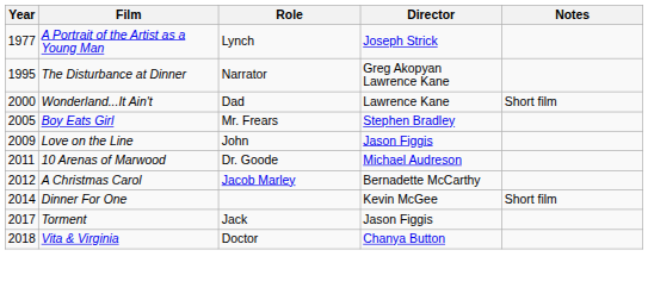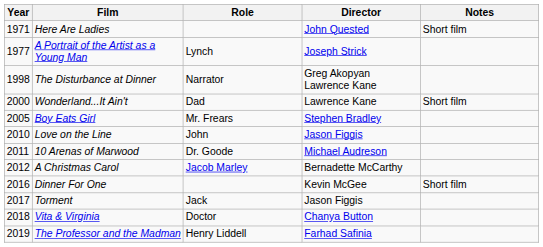+ row: 1971 | Here Are Ladies | John Quested | Short film
The Disturbance at Dinner | Year: 1995 -> 1998
Love on the Line | Year: 2009 -> 2010
Dinner For One | Year: 2014 -> 2016
+ row: 2019 | The Professor and the Madman | Henry Liddell | Farhad Safinia
